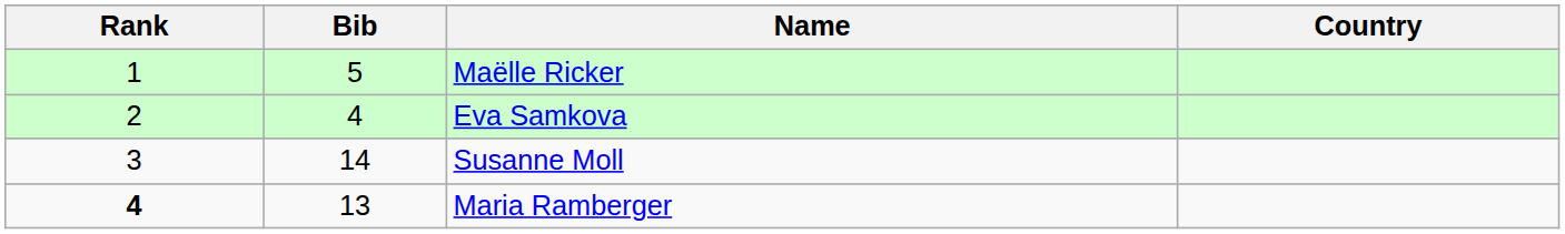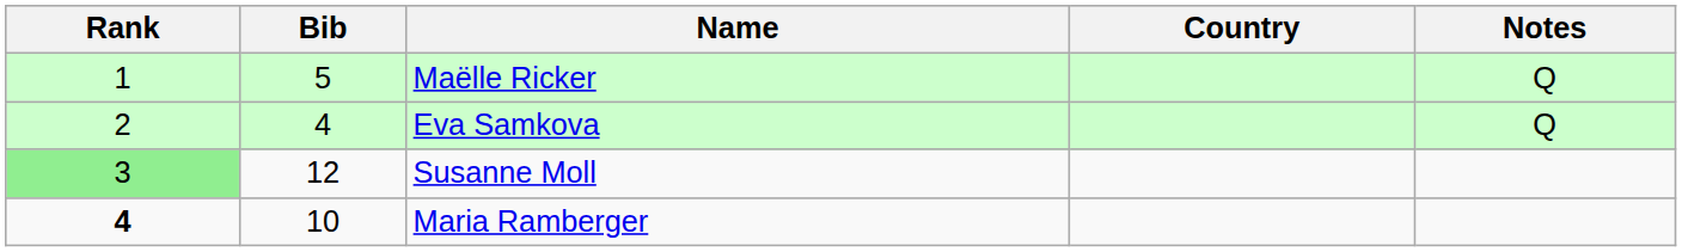+ column: Notes | Q | Q
Susanne Moll | Rank: no background -> lightgreen background
Susanne Moll | Bib: 14 -> 12
Maria Ramberger | Bib: 13 -> 10
